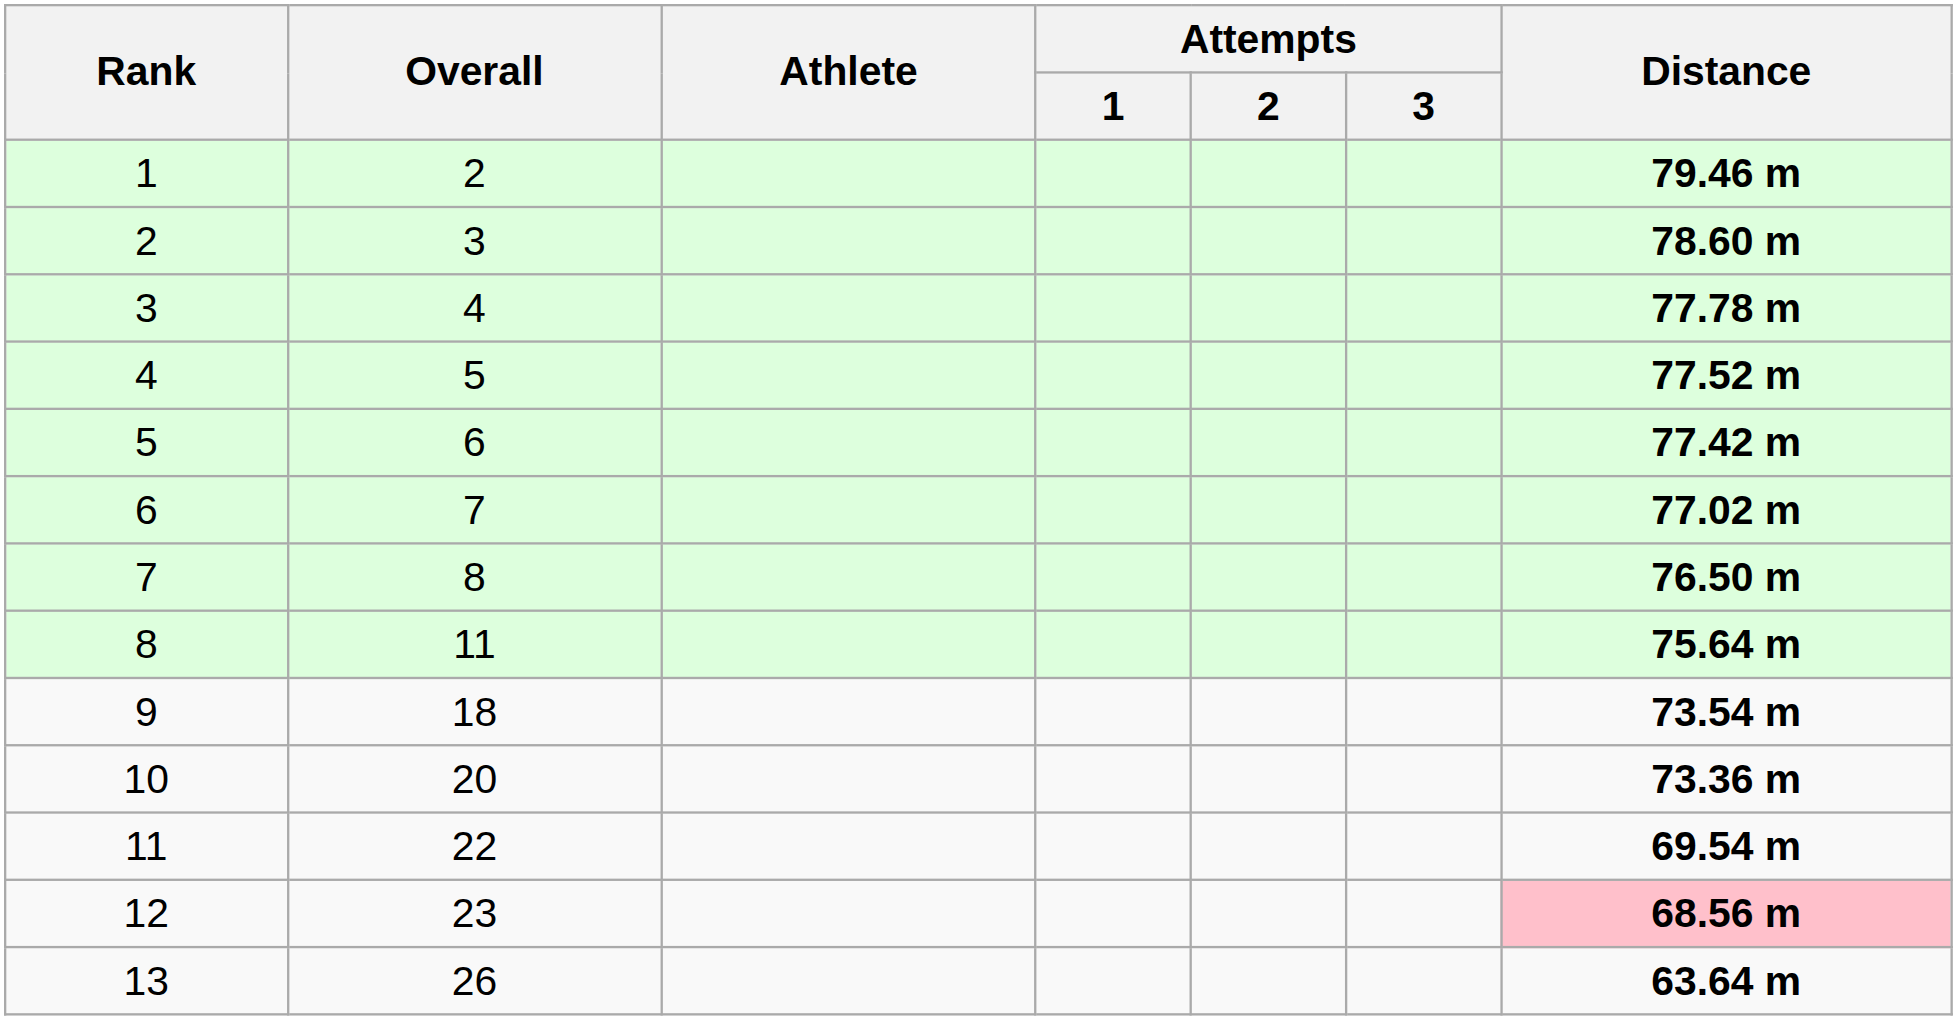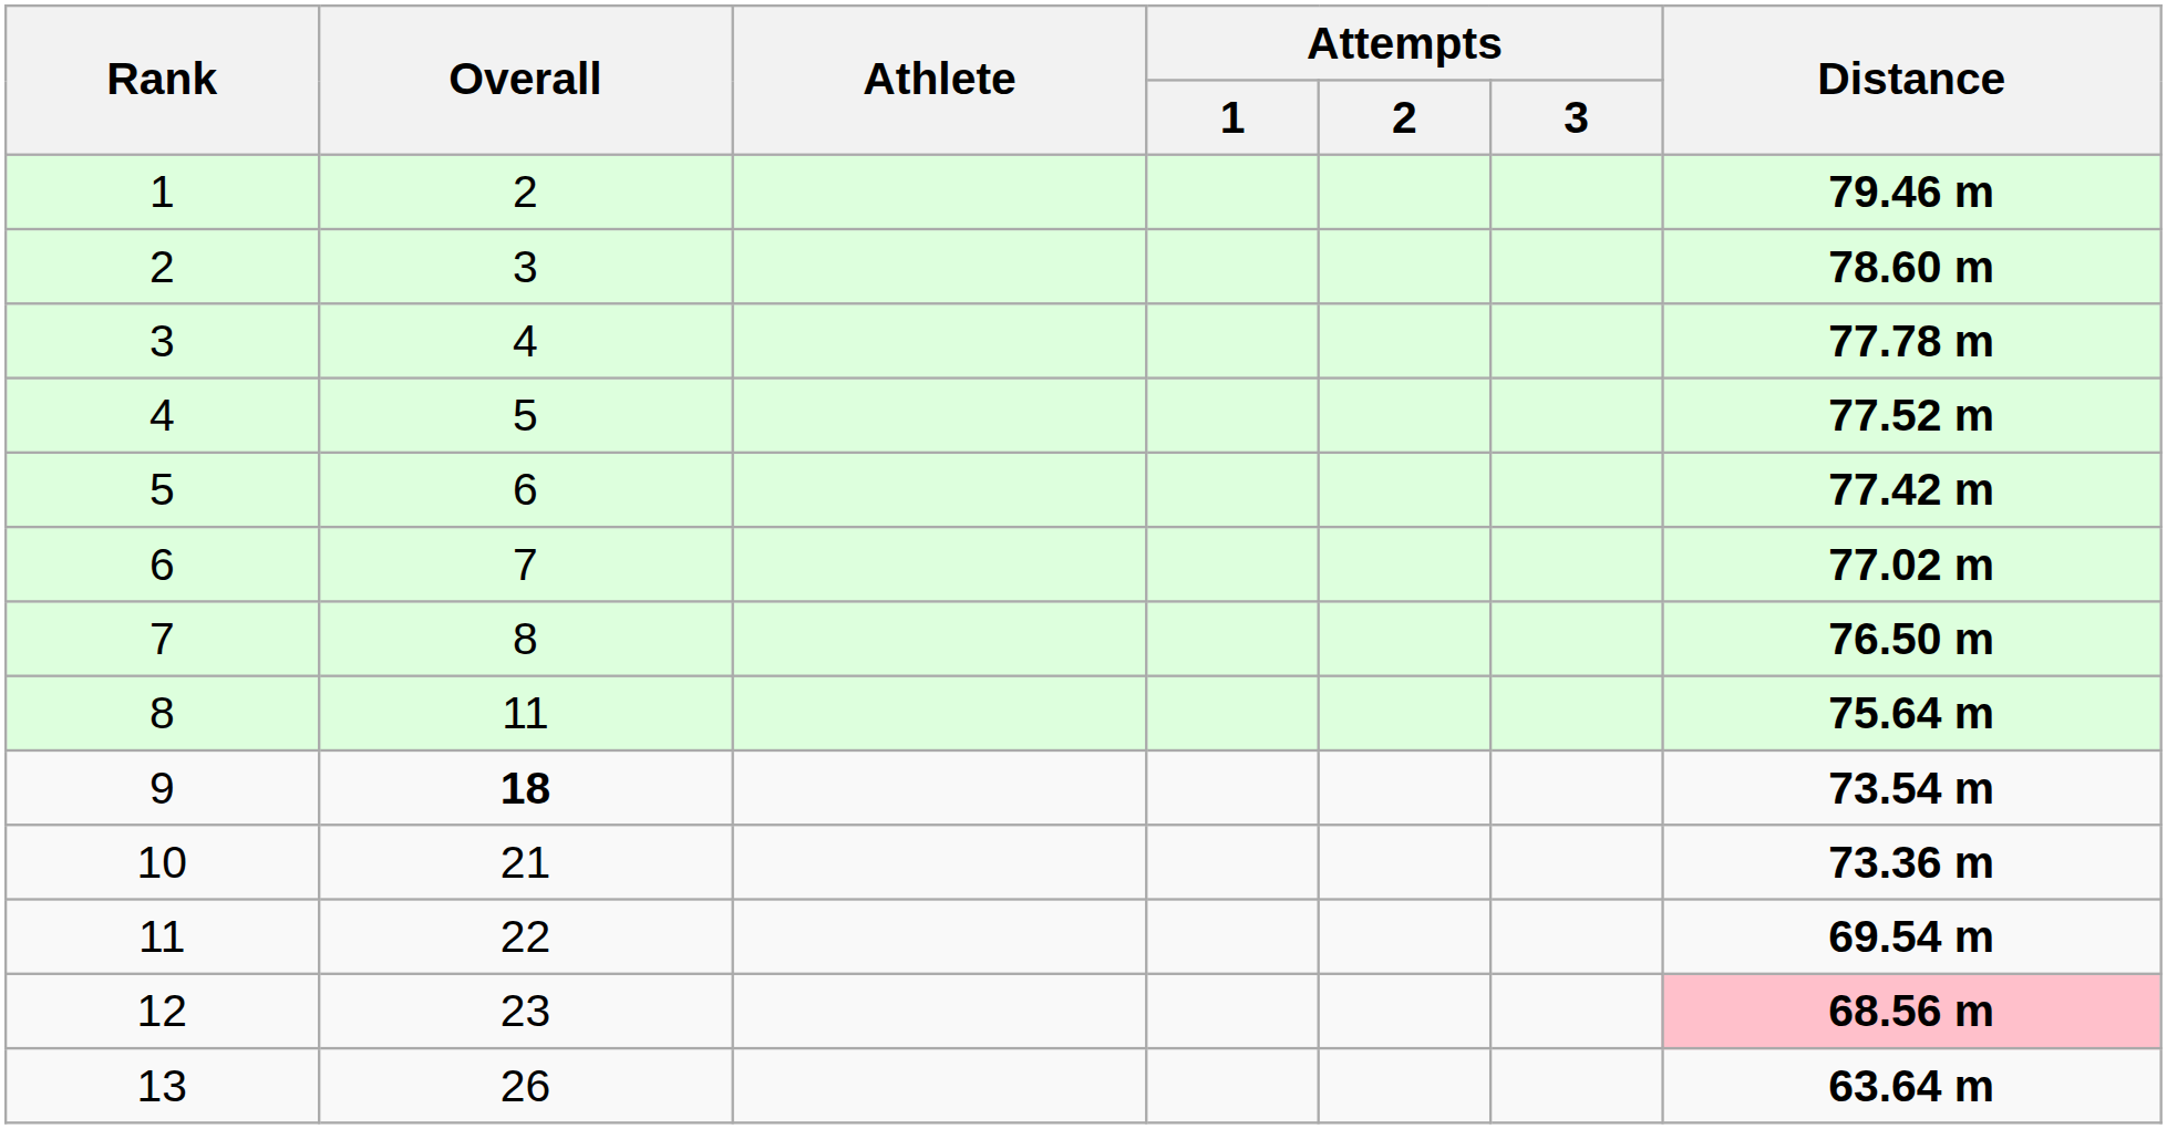9 | Overall: normal -> bold
10 | Overall: 20 -> 21
